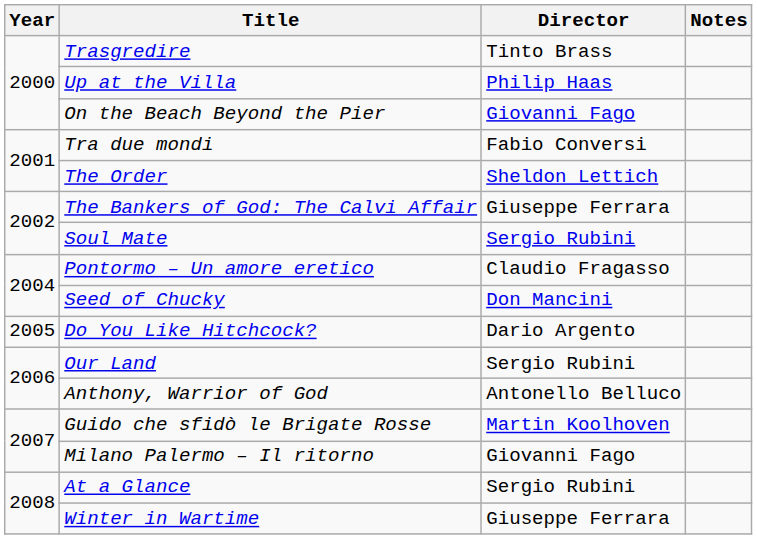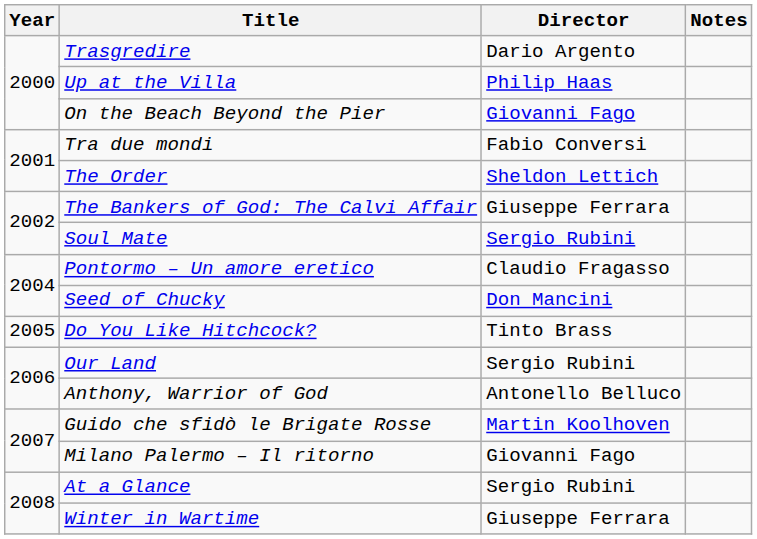Trasgredire | Director: Tinto Brass -> Dario Argento
Do You Like Hitchcock? | Director: Dario Argento -> Tinto Brass
